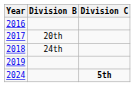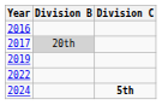2017 | Division B: no background -> lightgrey background
- row: 2018 | 24th
+ row: 2022
